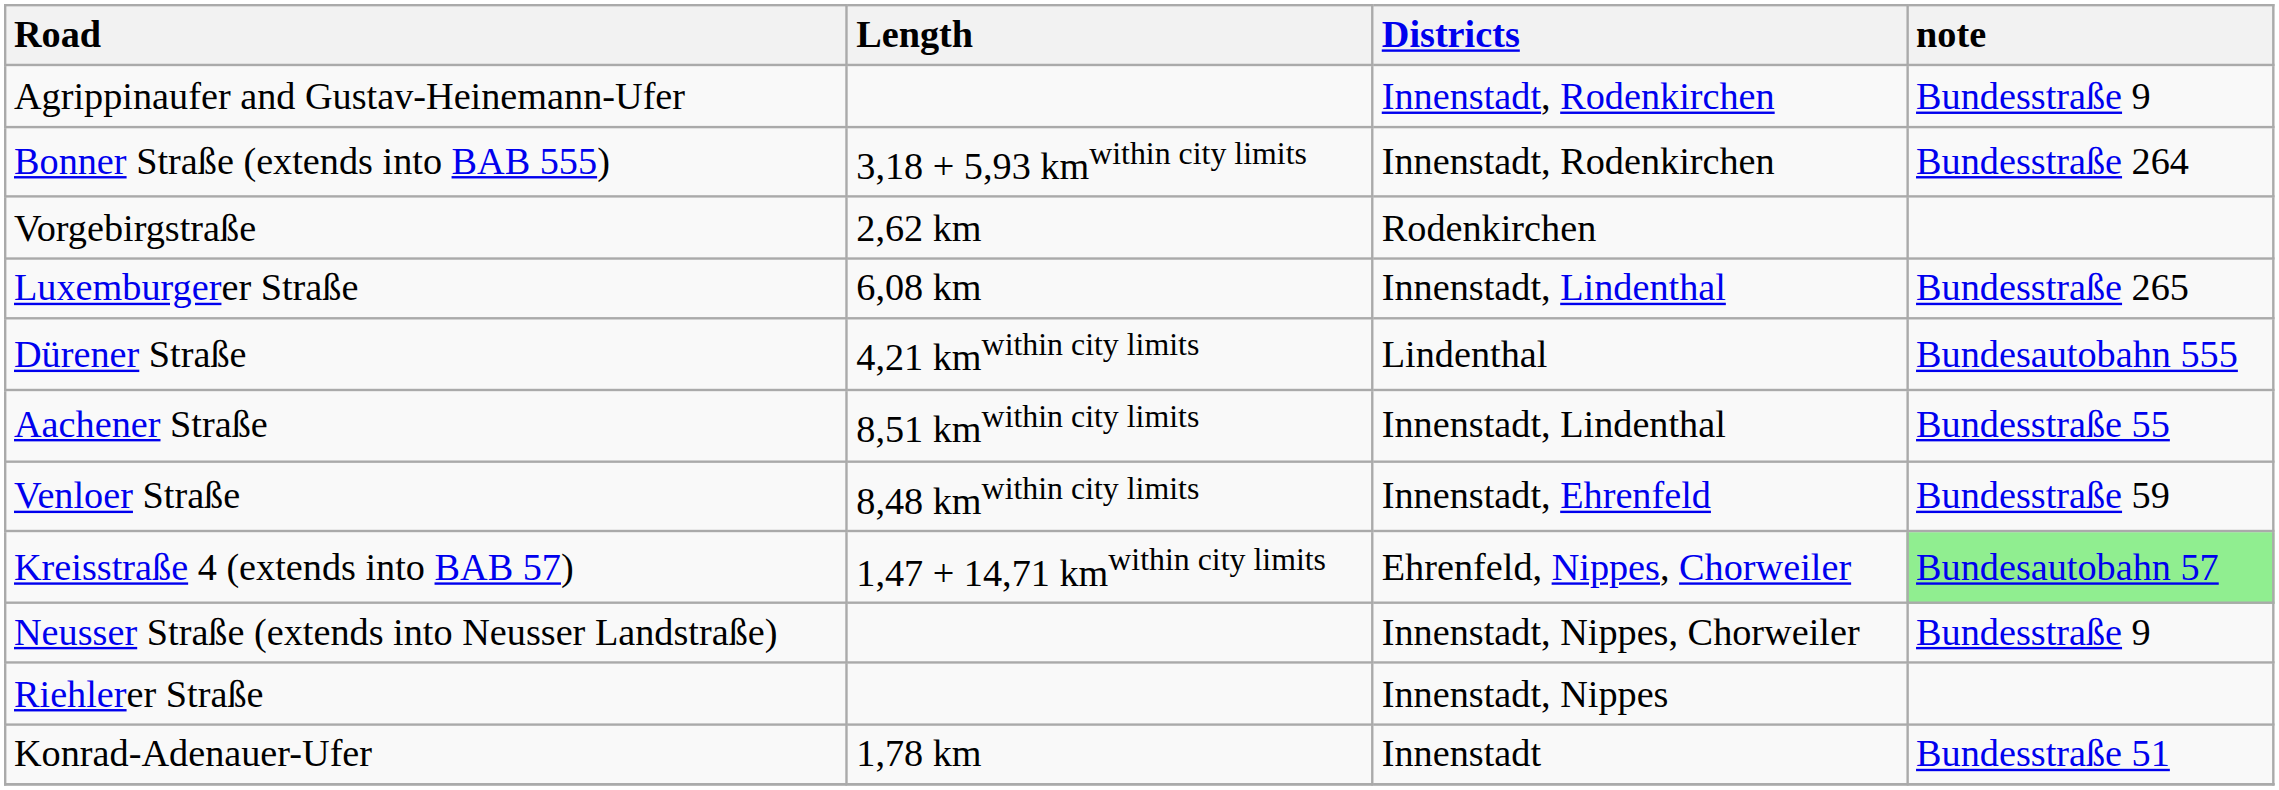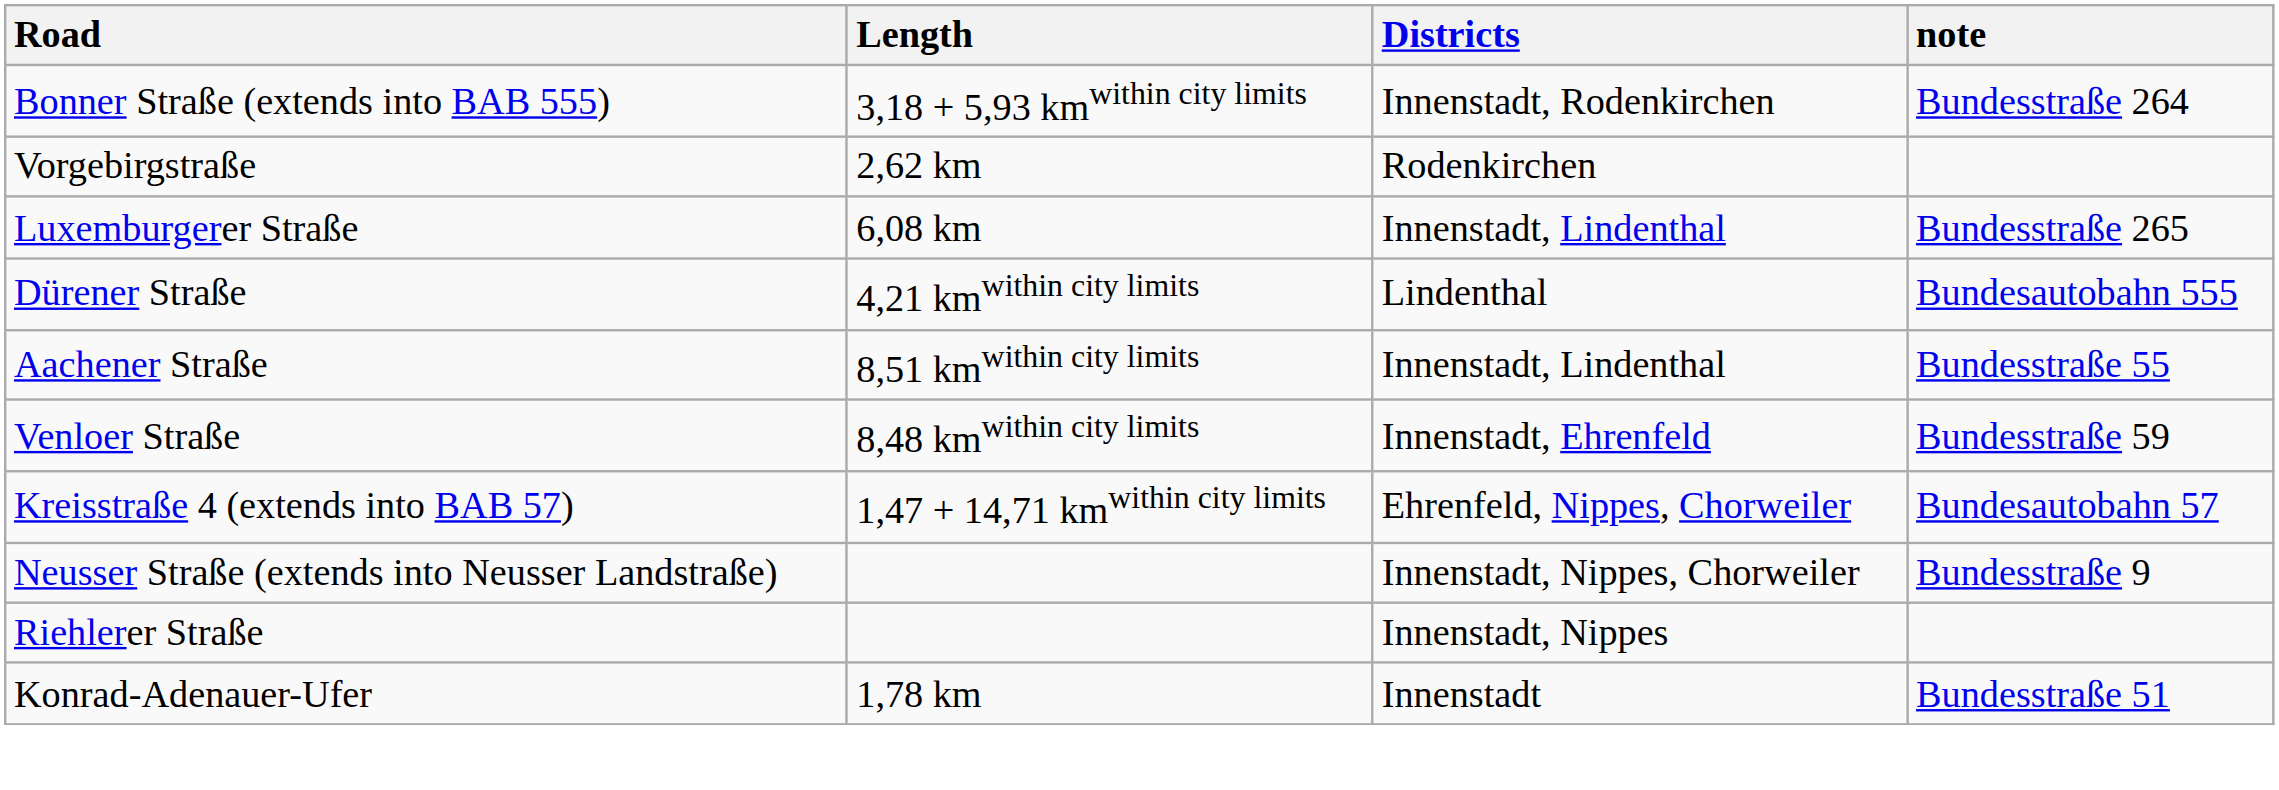- row: Agrippinaufer and Gustav-Heinemann-Ufer | Innenstadt, Rodenkirchen | Bundesstraße 9
Kreisstraße 4 (extends into BAB 57) | note: lightgreen background -> no background
